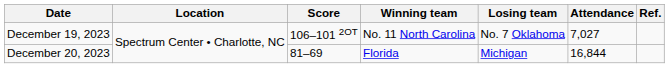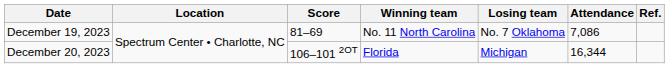December 19, 2023 | Score: 106–101 2OT -> 81–69
December 19, 2023 | Attendance: 7,027 -> 7,086
December 20, 2023 | Score: 81–69 -> 106–101 2OT
December 20, 2023 | Attendance: 16,844 -> 16,344
